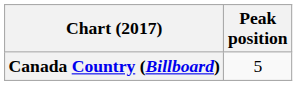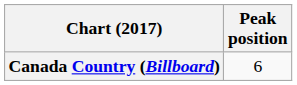Canada Country (Billboard) | Peak position: 5 -> 6
